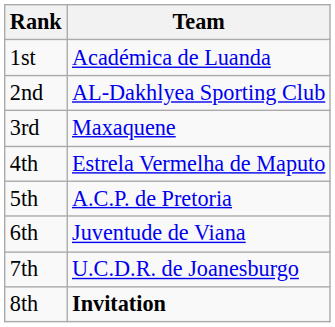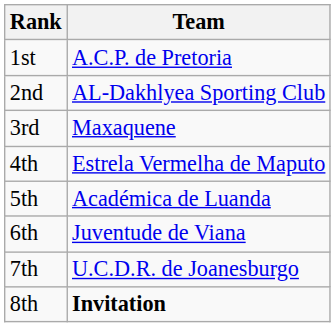1st | Team: Académica de Luanda -> A.C.P. de Pretoria
5th | Team: A.C.P. de Pretoria -> Académica de Luanda
